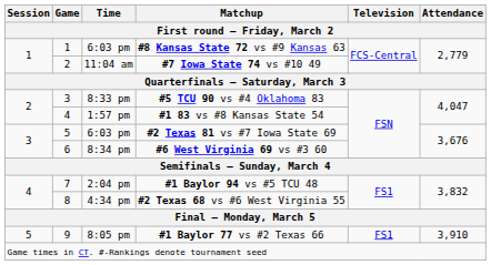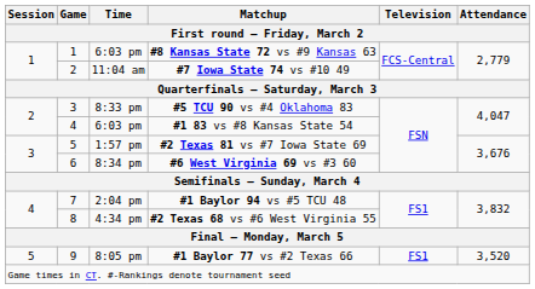#1 83 vs #8 Kansas State 54 | Time: 1:57 pm -> 6:03 pm
#2 Texas 81 vs #7 Iowa State 69 | Time: 6:03 pm -> 1:57 pm
#1 Baylor 77 vs #2 Texas 66 | Attendance: 3,910 -> 3,520
